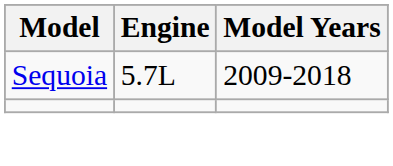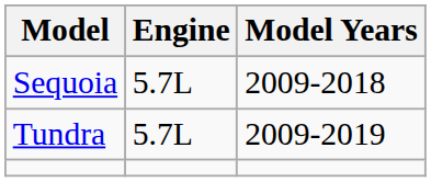+ row: Tundra | 5.7L | 2009-2019
